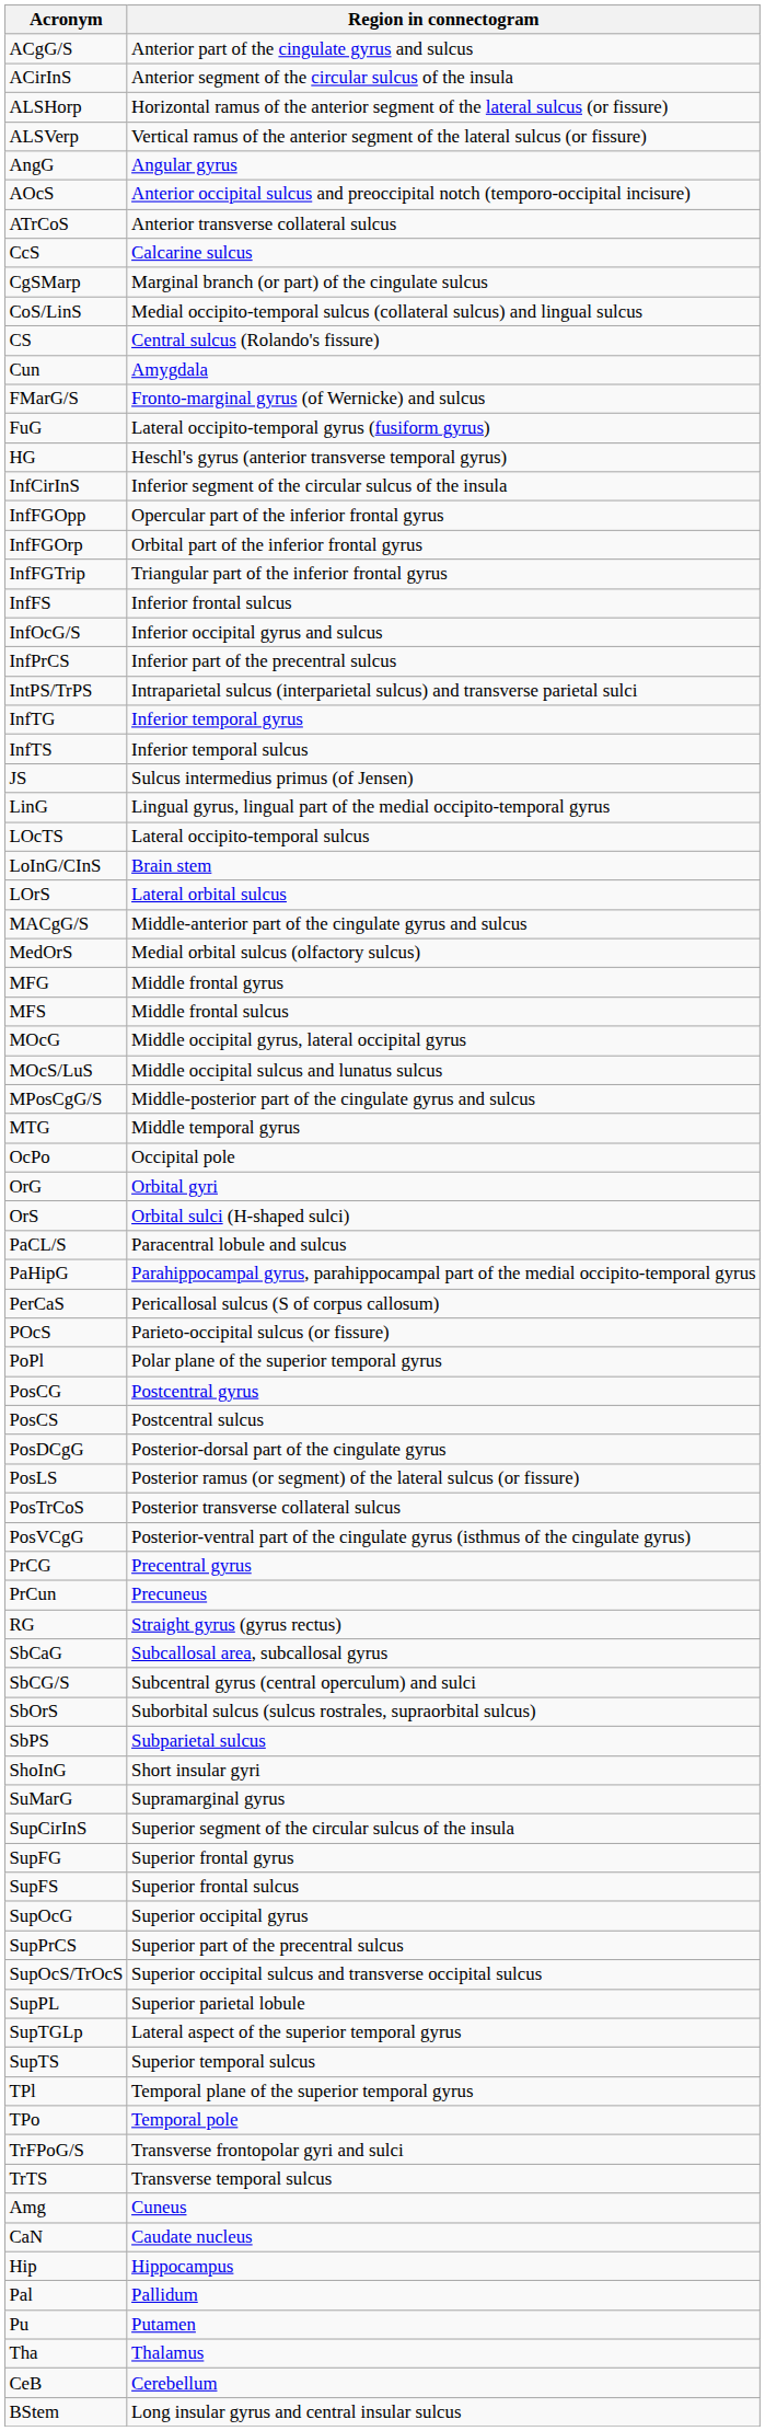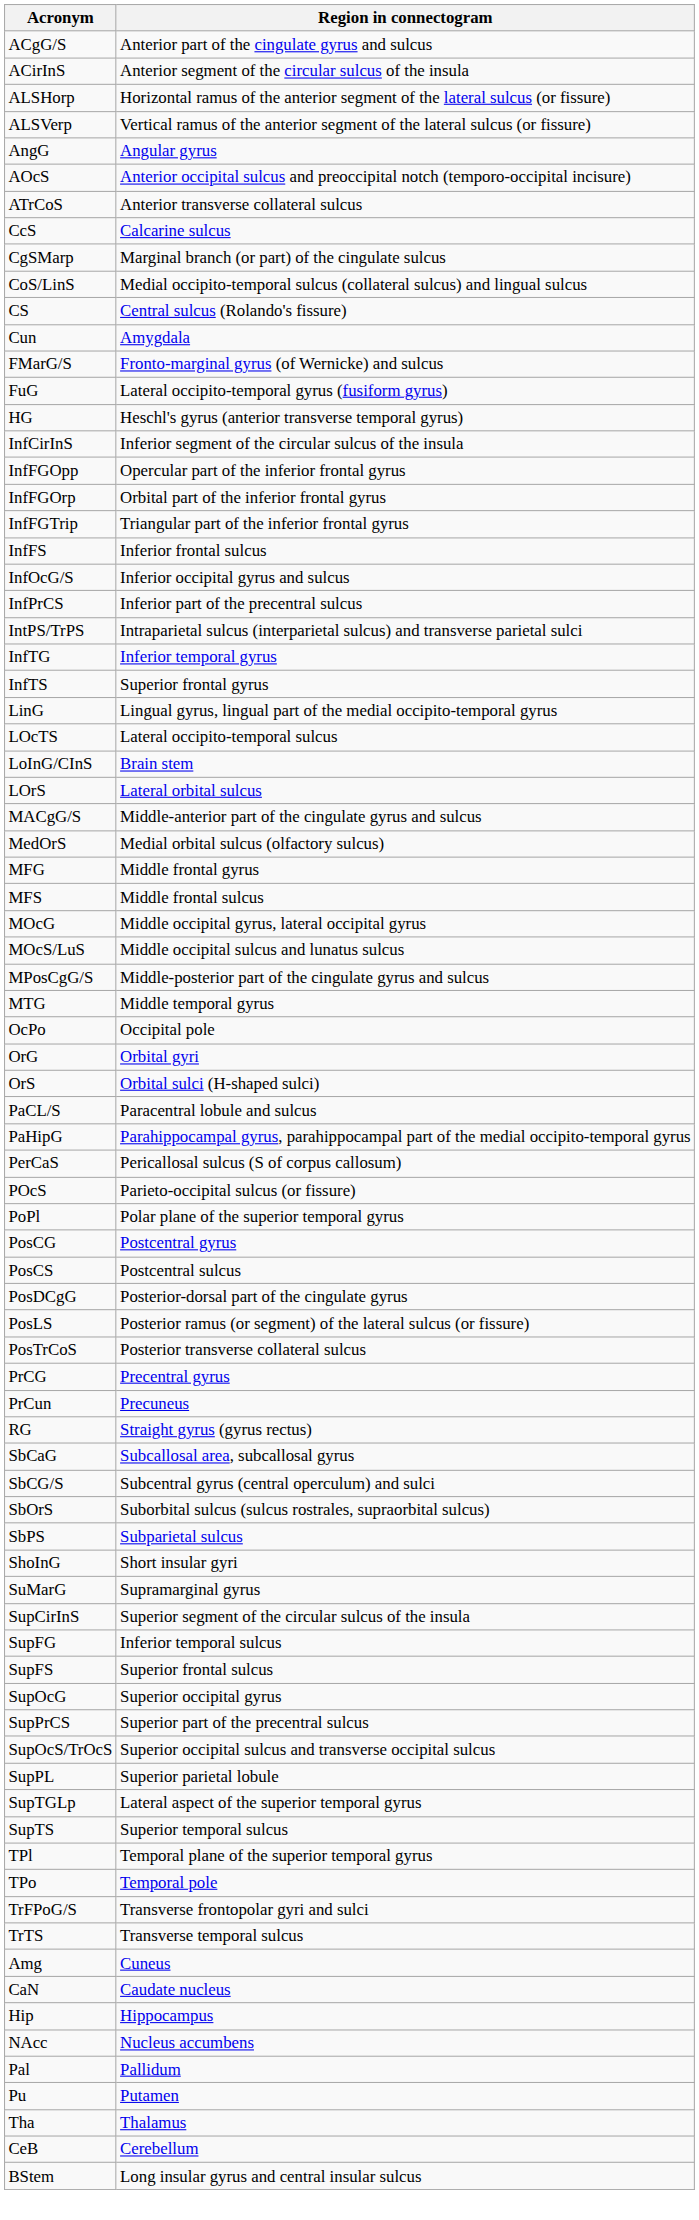InfTS | Region in connectogram: Inferior temporal sulcus -> Superior frontal gyrus
- row: JS | Sulcus intermedius primus (of Jensen)
- row: PosVCgG | Posterior-ventral part of the cingulate gyrus (isthmus of the cingulate gyrus)
SupFG | Region in connectogram: Superior frontal gyrus -> Inferior temporal sulcus
+ row: NAcc | Nucleus accumbens
